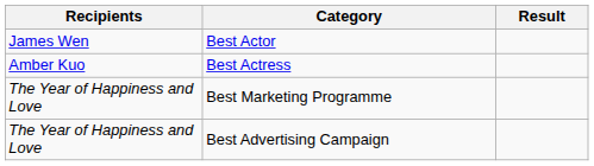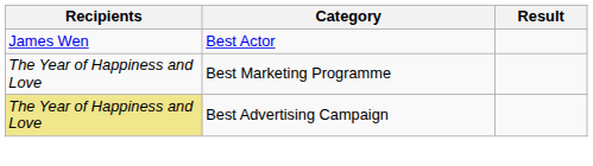- row: Amber Kuo | Best Actress
Best Advertising Campaign | Recipients: no background -> khaki background
